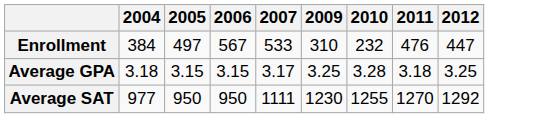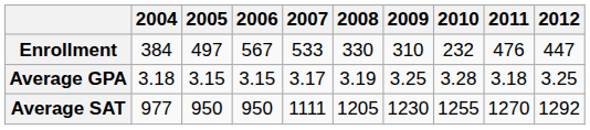+ column: 2008 | 330 | 3.19 | 1205
